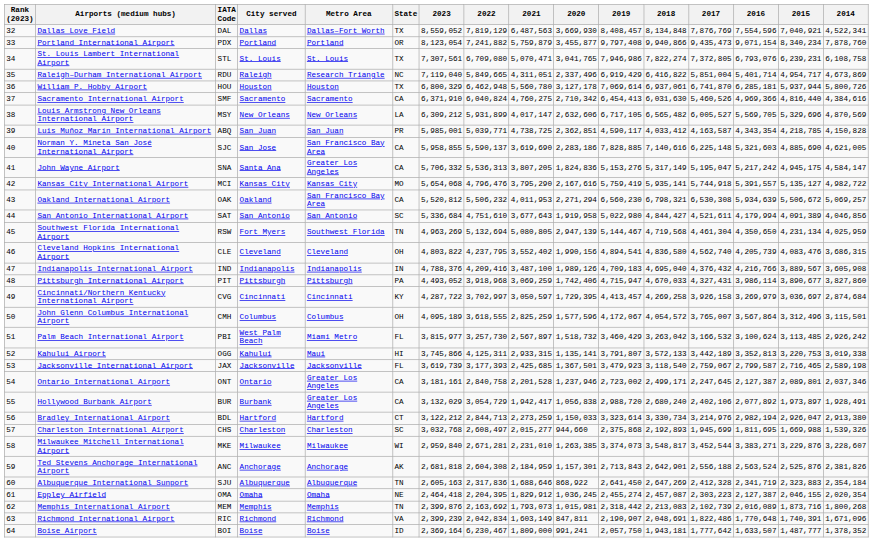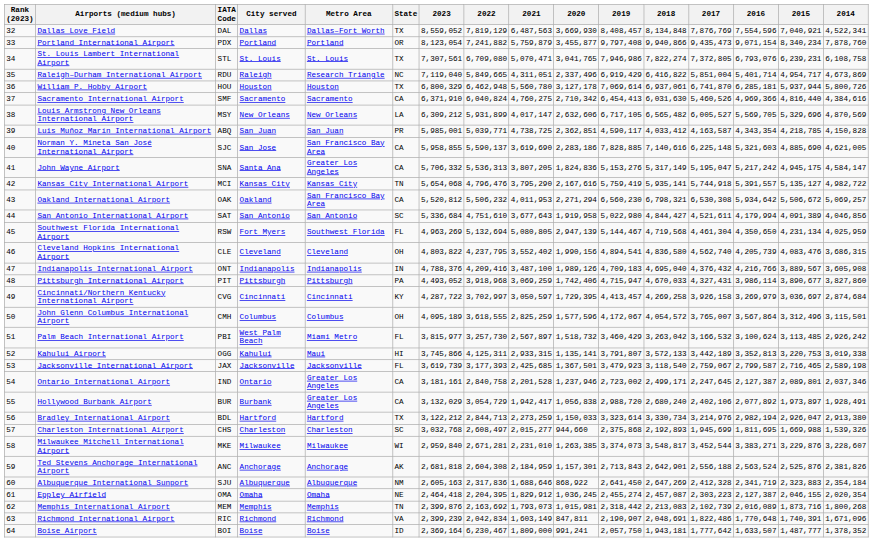Kansas City International Airport | State: MO -> TN
Oakland International Airport | 2016: 5,934,639 -> 5,934,642
Southwest Florida International Airport | State: TN -> FL
Indianapolis International Airport | IATA Code: IND -> ONT
Ontario International Airport | IATA Code: ONT -> IND
Bradley International Airport | State: CT -> TX
Albuquerque International Sunport | State: TN -> NM
